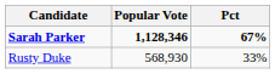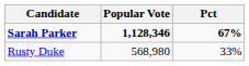Rusty Duke | Popular Vote: 568,930 -> 568,980
